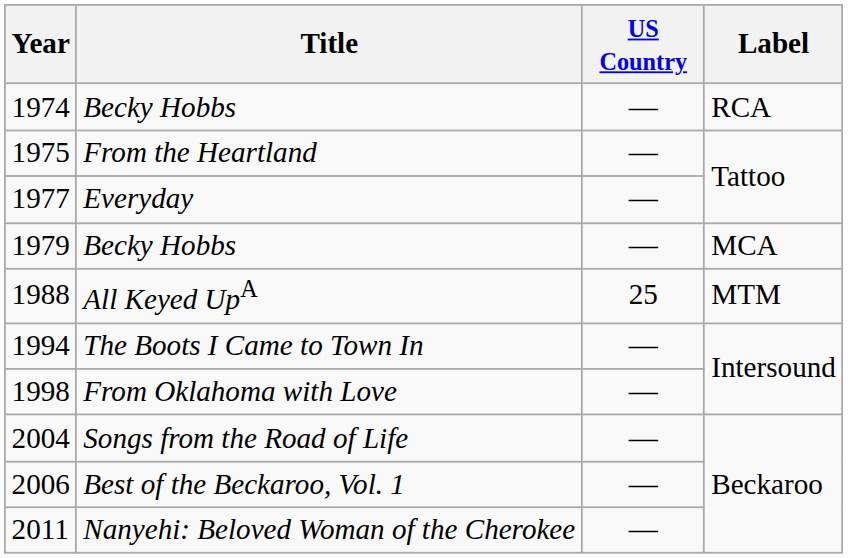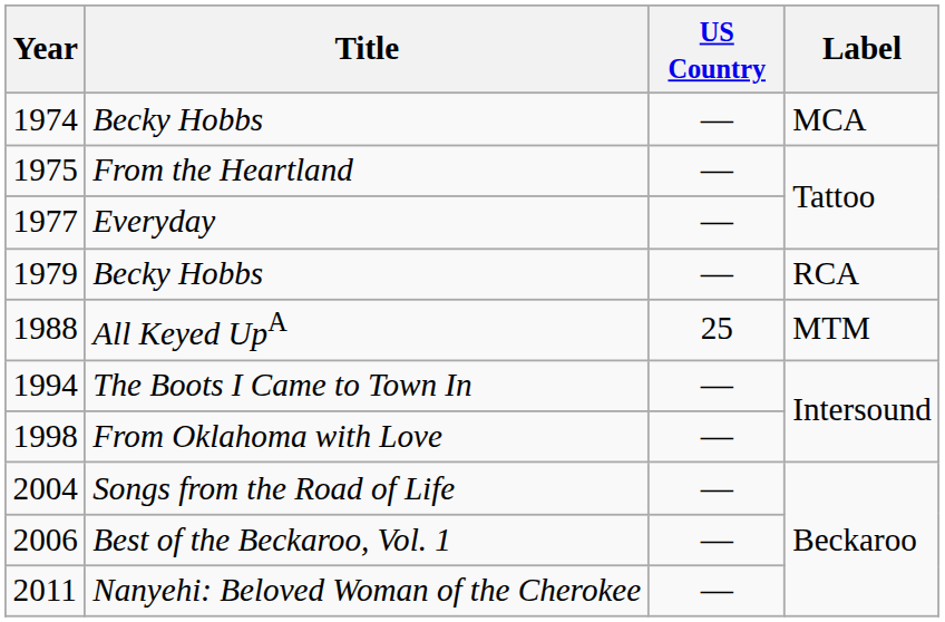1974 / Becky Hobbs | Label: RCA -> MCA
1979 / Becky Hobbs | Label: MCA -> RCA
